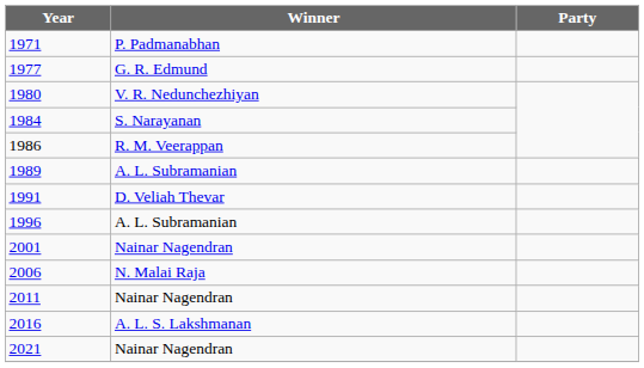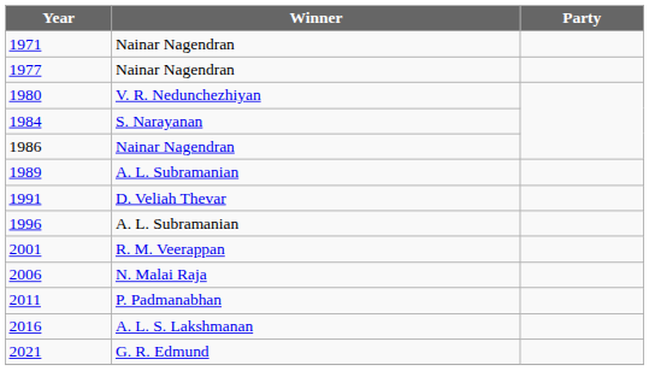1971 | Winner: P. Padmanabhan -> Nainar Nagendran
1977 | Winner: G. R. Edmund -> Nainar Nagendran
1986 | Winner: R. M. Veerappan -> Nainar Nagendran
2001 | Winner: Nainar Nagendran -> R. M. Veerappan
2011 | Winner: Nainar Nagendran -> P. Padmanabhan
2021 | Winner: Nainar Nagendran -> G. R. Edmund
